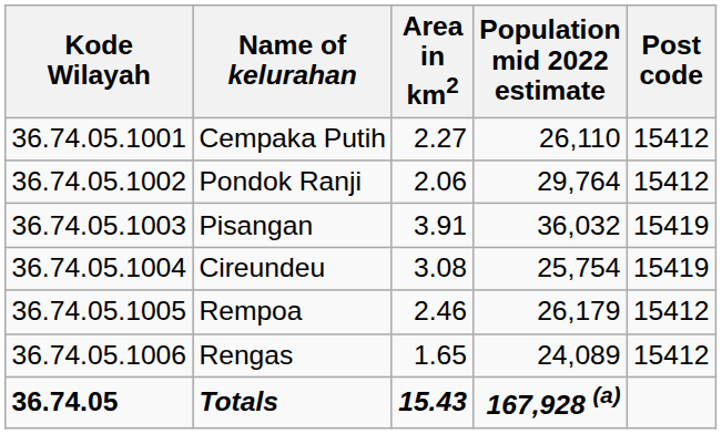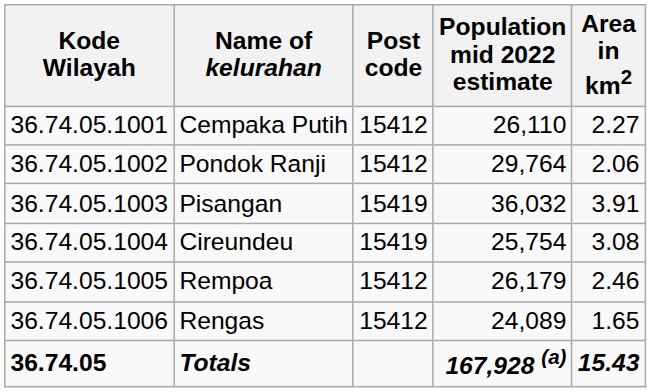columns swapped: Area in km2 <-> Post code
